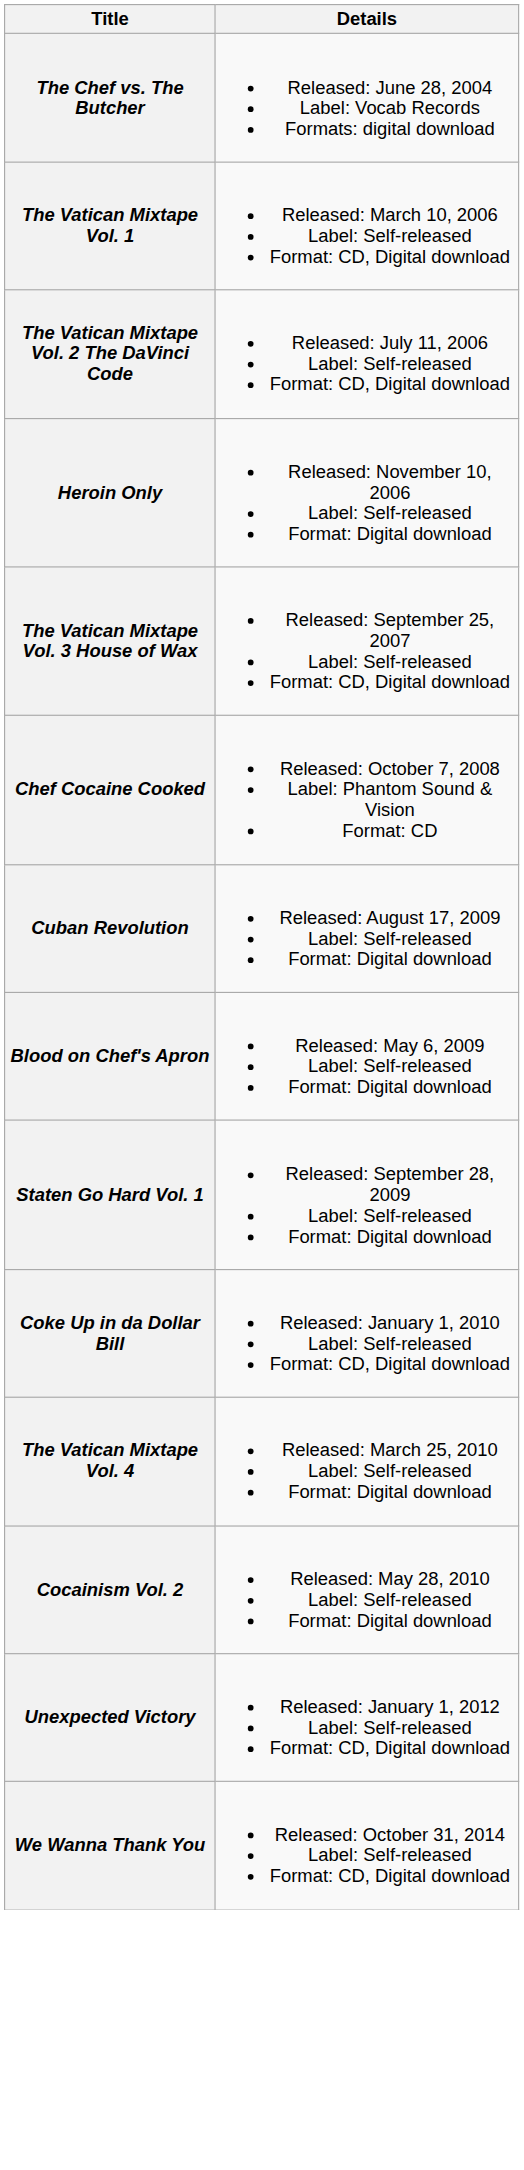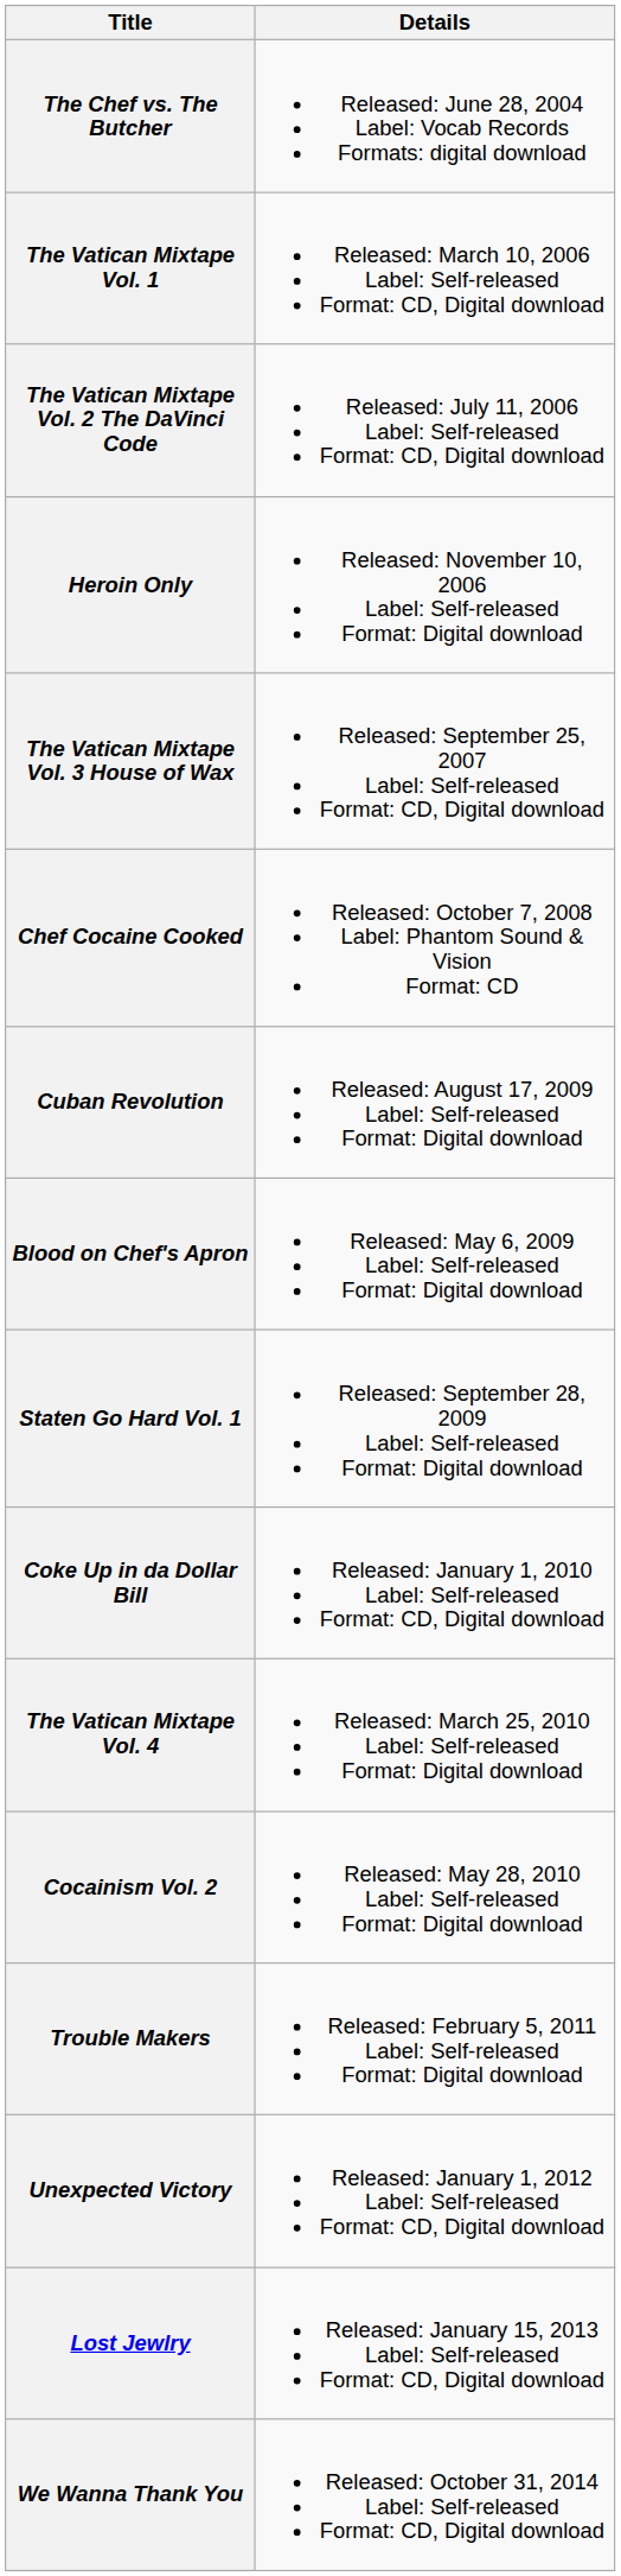+ row: Trouble Makers | Released: February 5, 2011 Label: Self-released Format: Digital download
+ row: Lost Jewlry | Released: January 15, 2013 Label: Self-released Format: CD, Digital download
